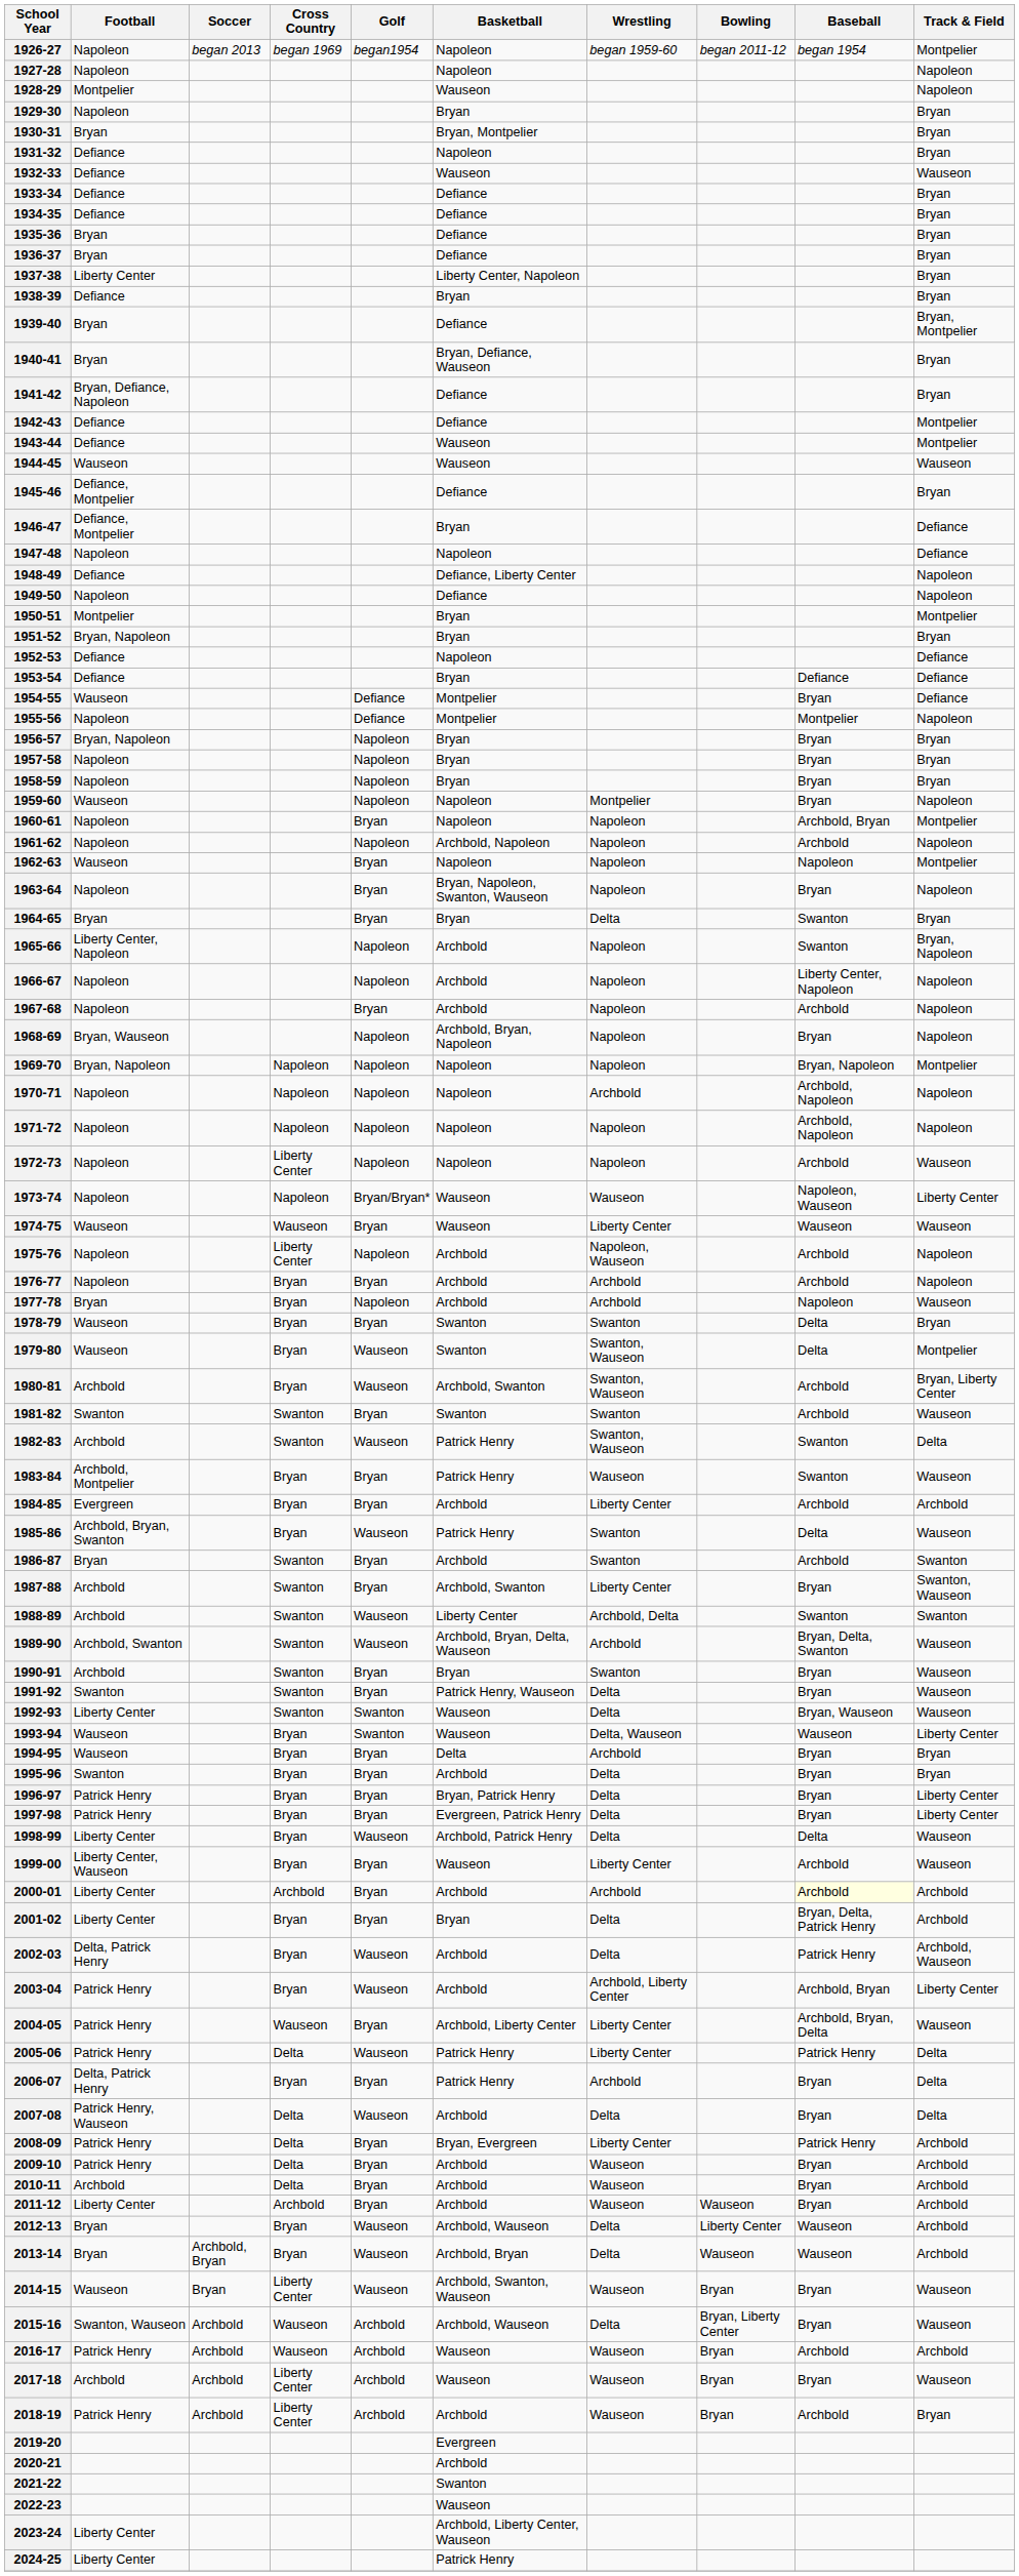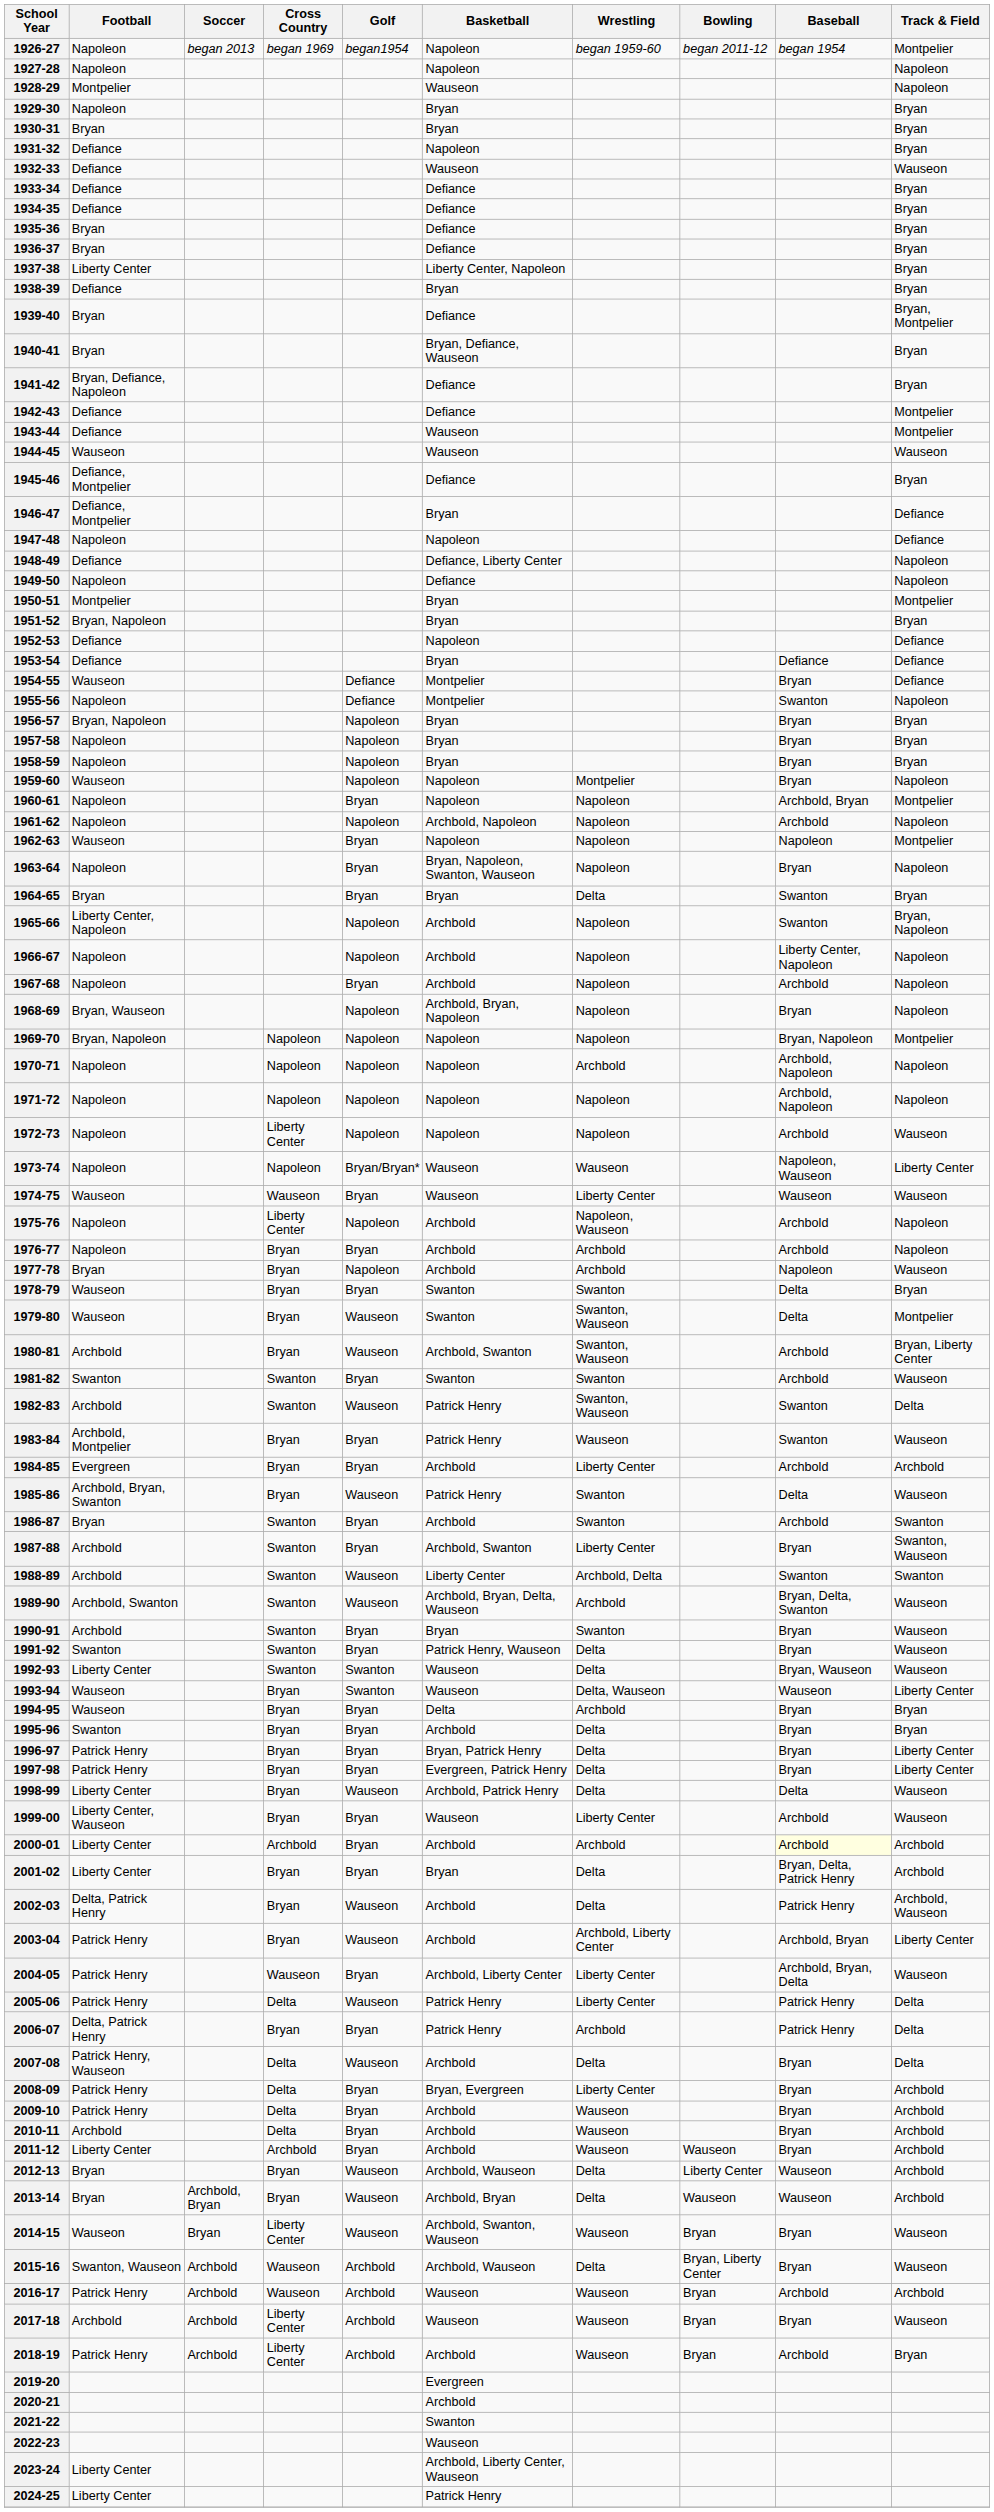1930-31 | Basketball: Bryan, Montpelier -> Bryan
1955-56 | Baseball: Montpelier -> Swanton
2006-07 | Baseball: Bryan -> Patrick Henry
2008-09 | Baseball: Patrick Henry -> Bryan
